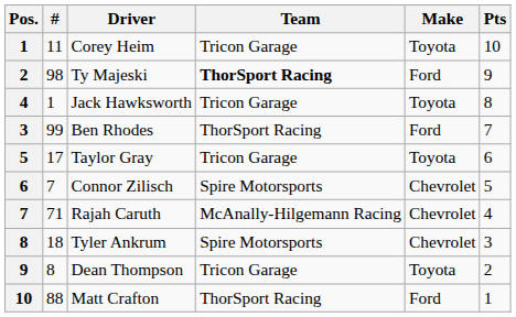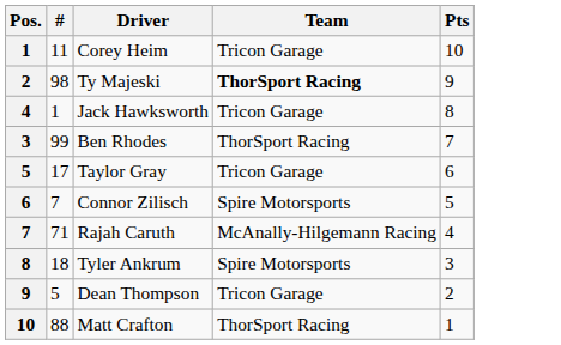- column: Make | Toyota | Ford | Toyota | Ford | Toyota | Chevrolet | Chevrolet | Chevrolet | Toyota | Ford
Dean Thompson | #: 8 -> 5
